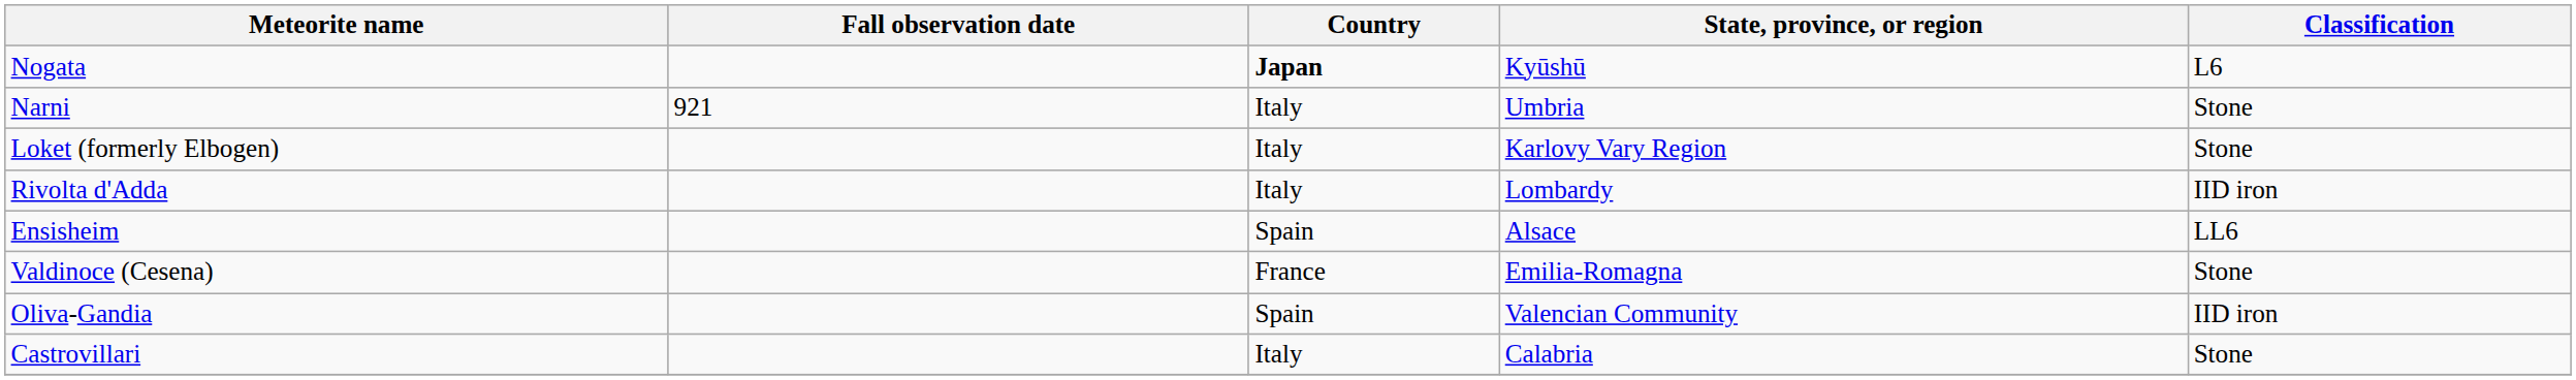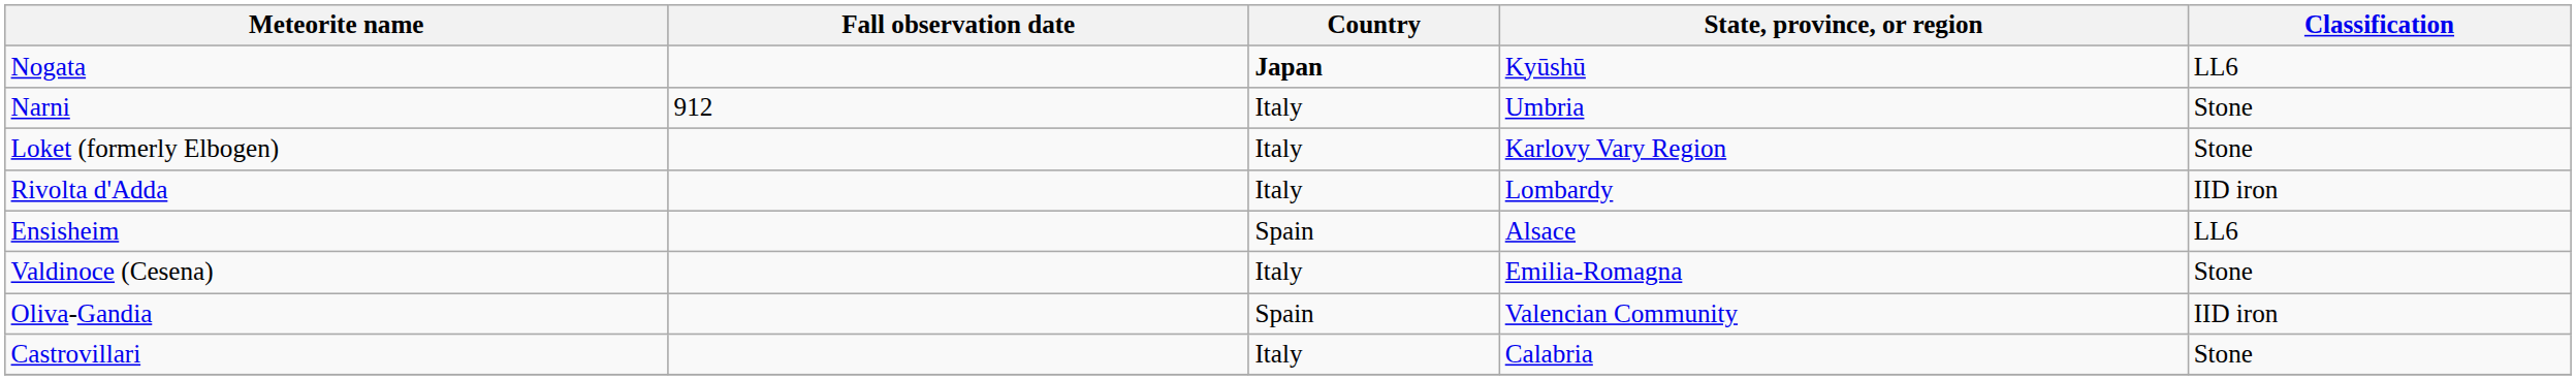Nogata | Classification: L6 -> LL6
Narni | Fall observation date: 921 -> 912
Valdinoce (Cesena) | Country: France -> Italy
